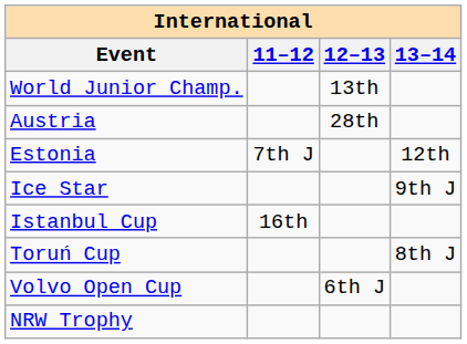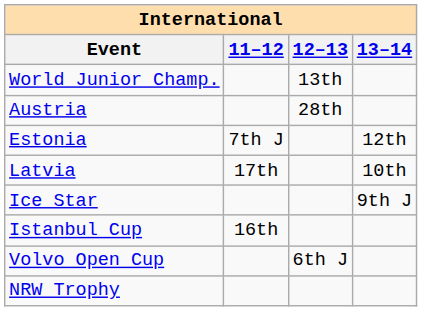+ row: Latvia | 17th | 10th
- row: Toruń Cup | 8th J
